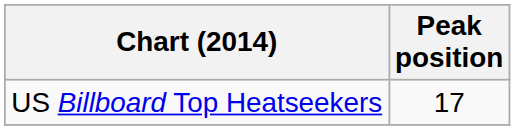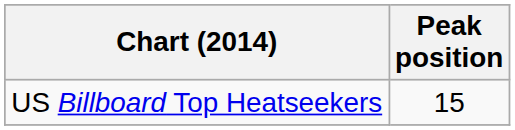US Billboard Top Heatseekers | Peak position: 17 -> 15
